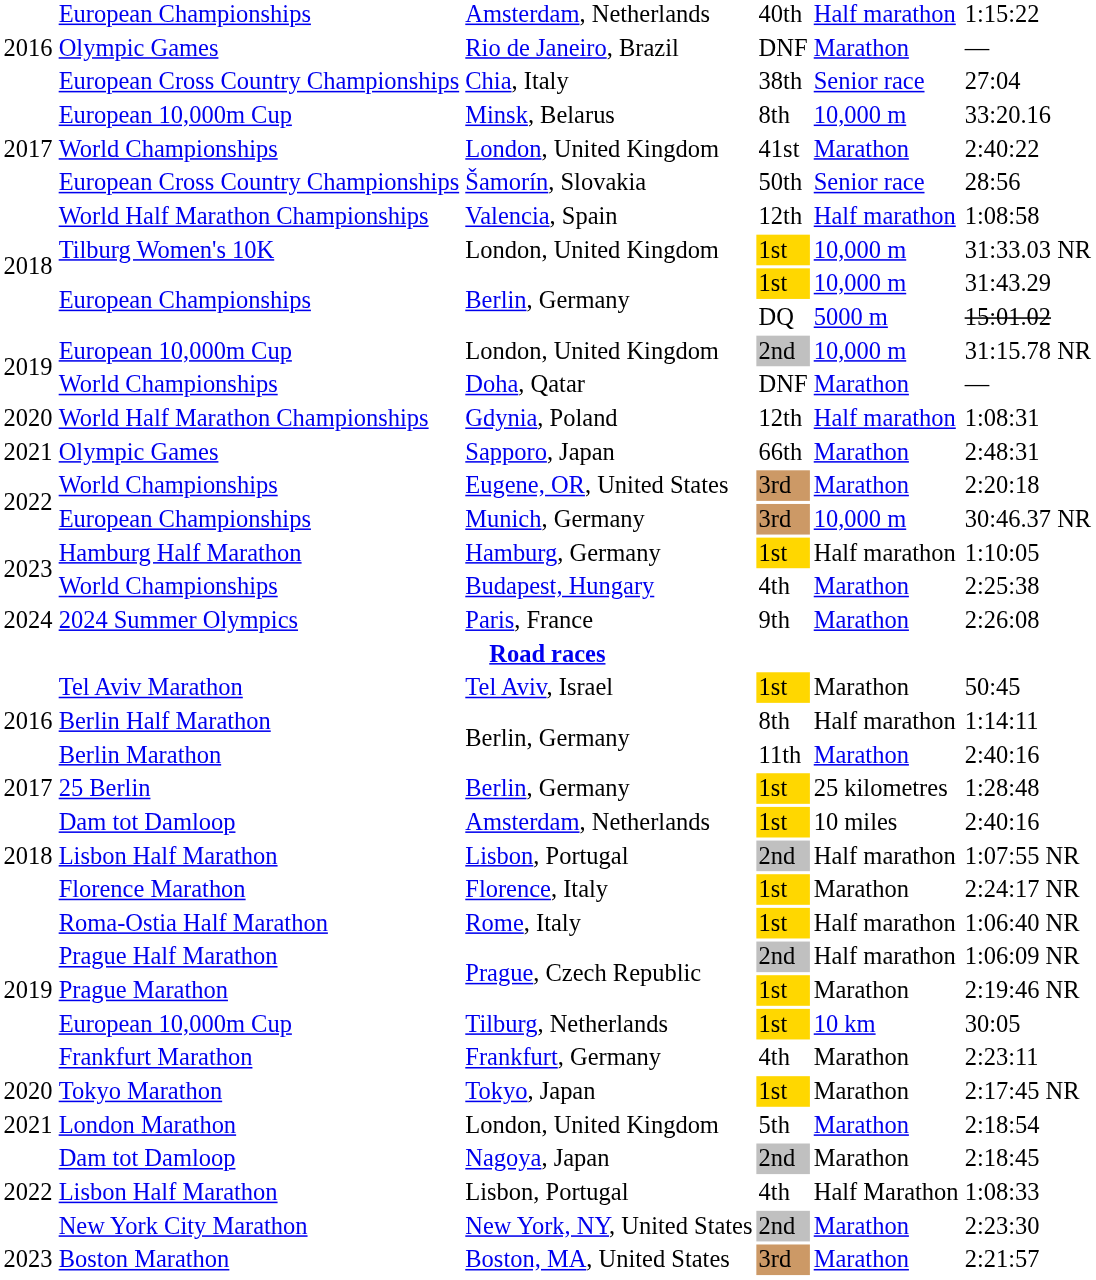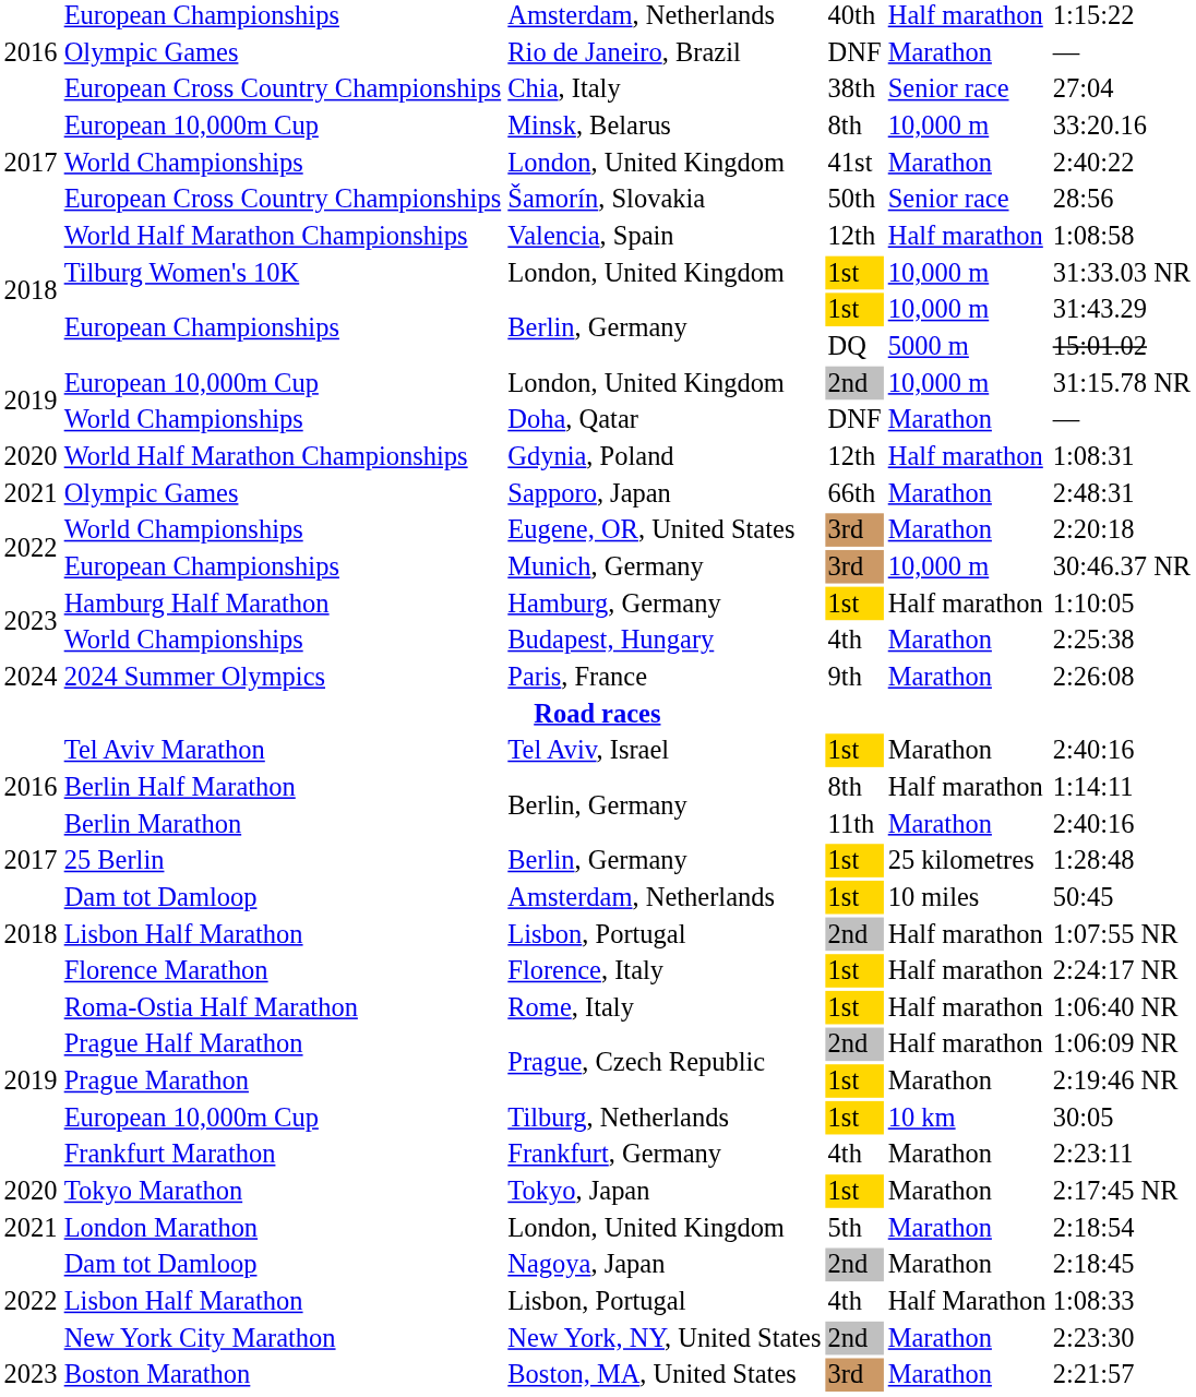Tel Aviv, Israel | column 6: 50:45 -> 2:40:16
Amsterdam, Netherlands / 1st | column 6: 2:40:16 -> 50:45
Florence, Italy | column 5: Marathon -> Half marathon
